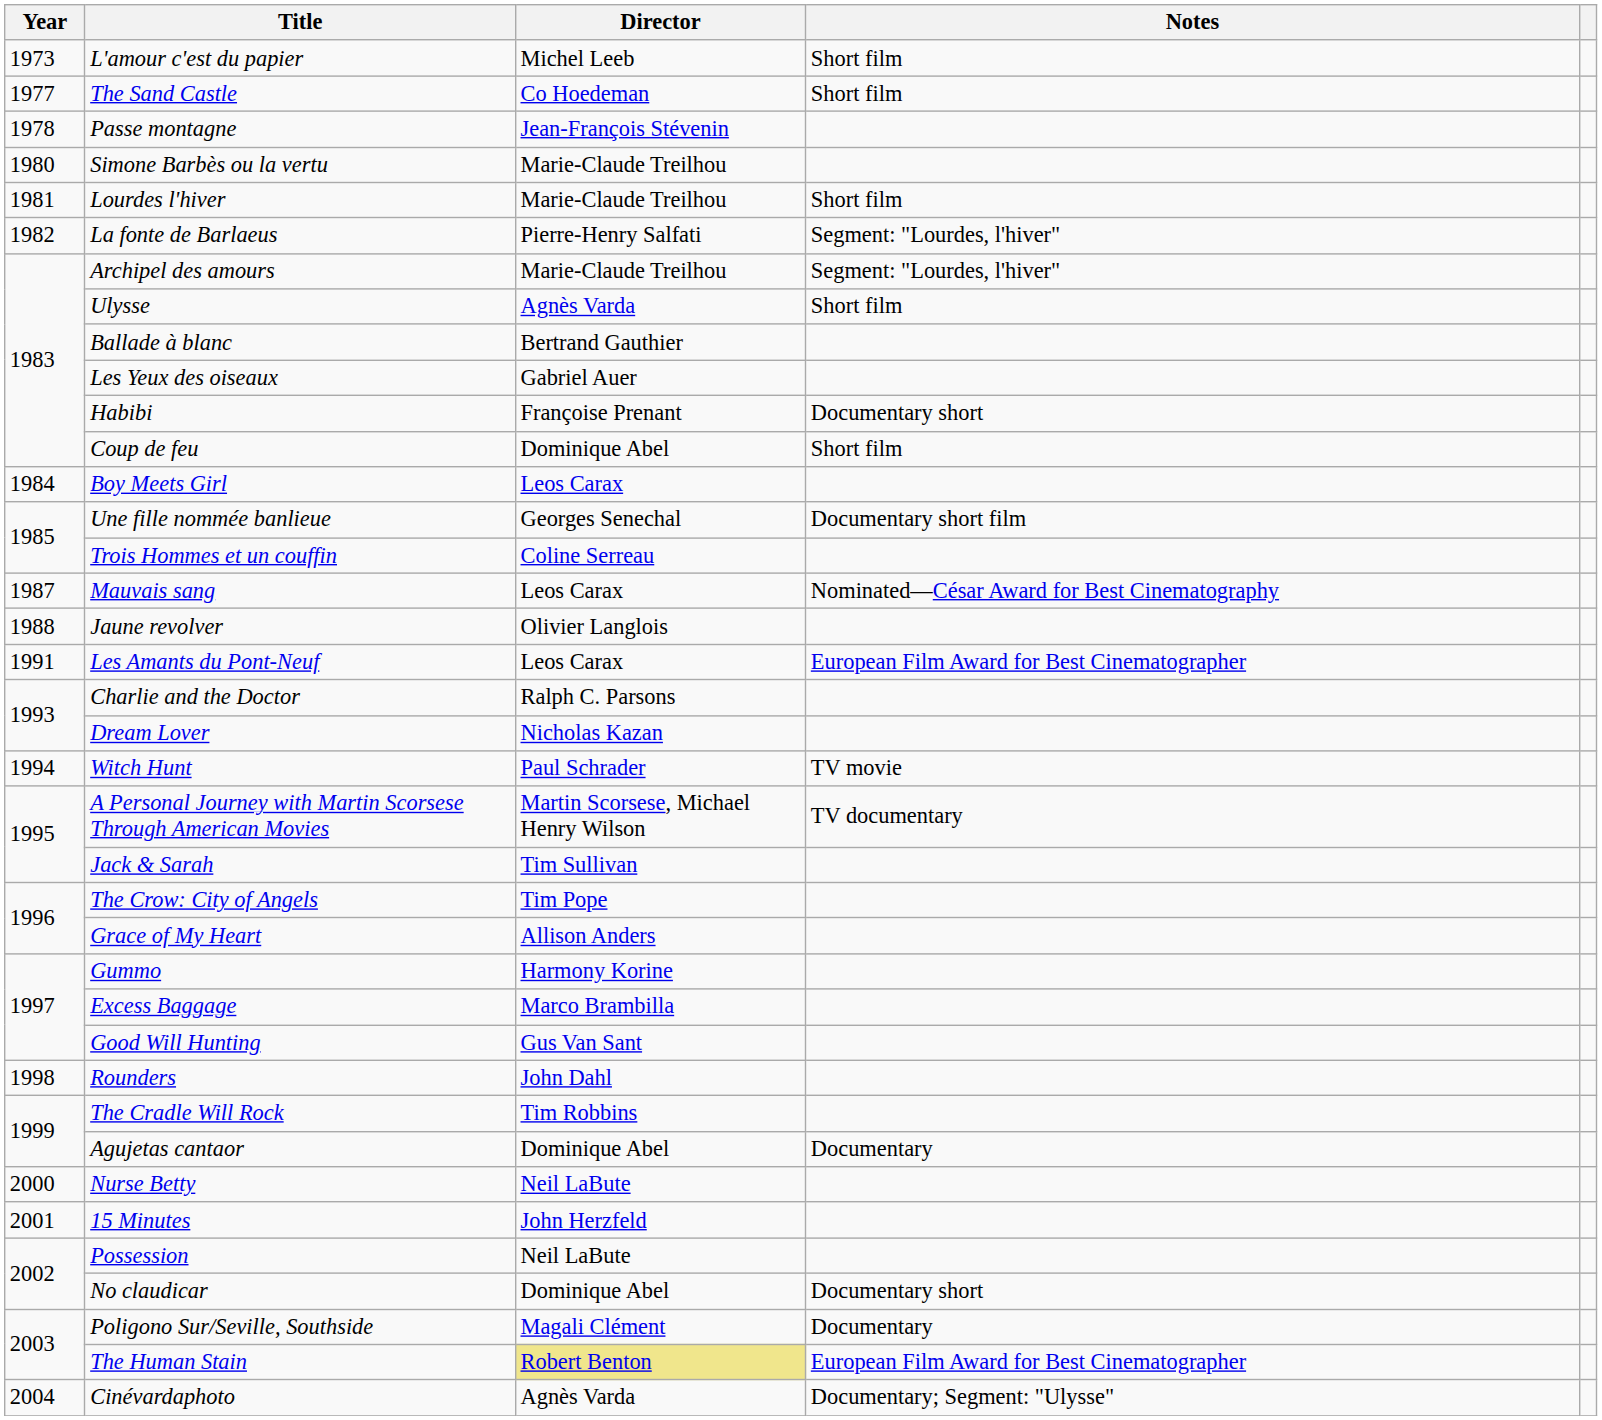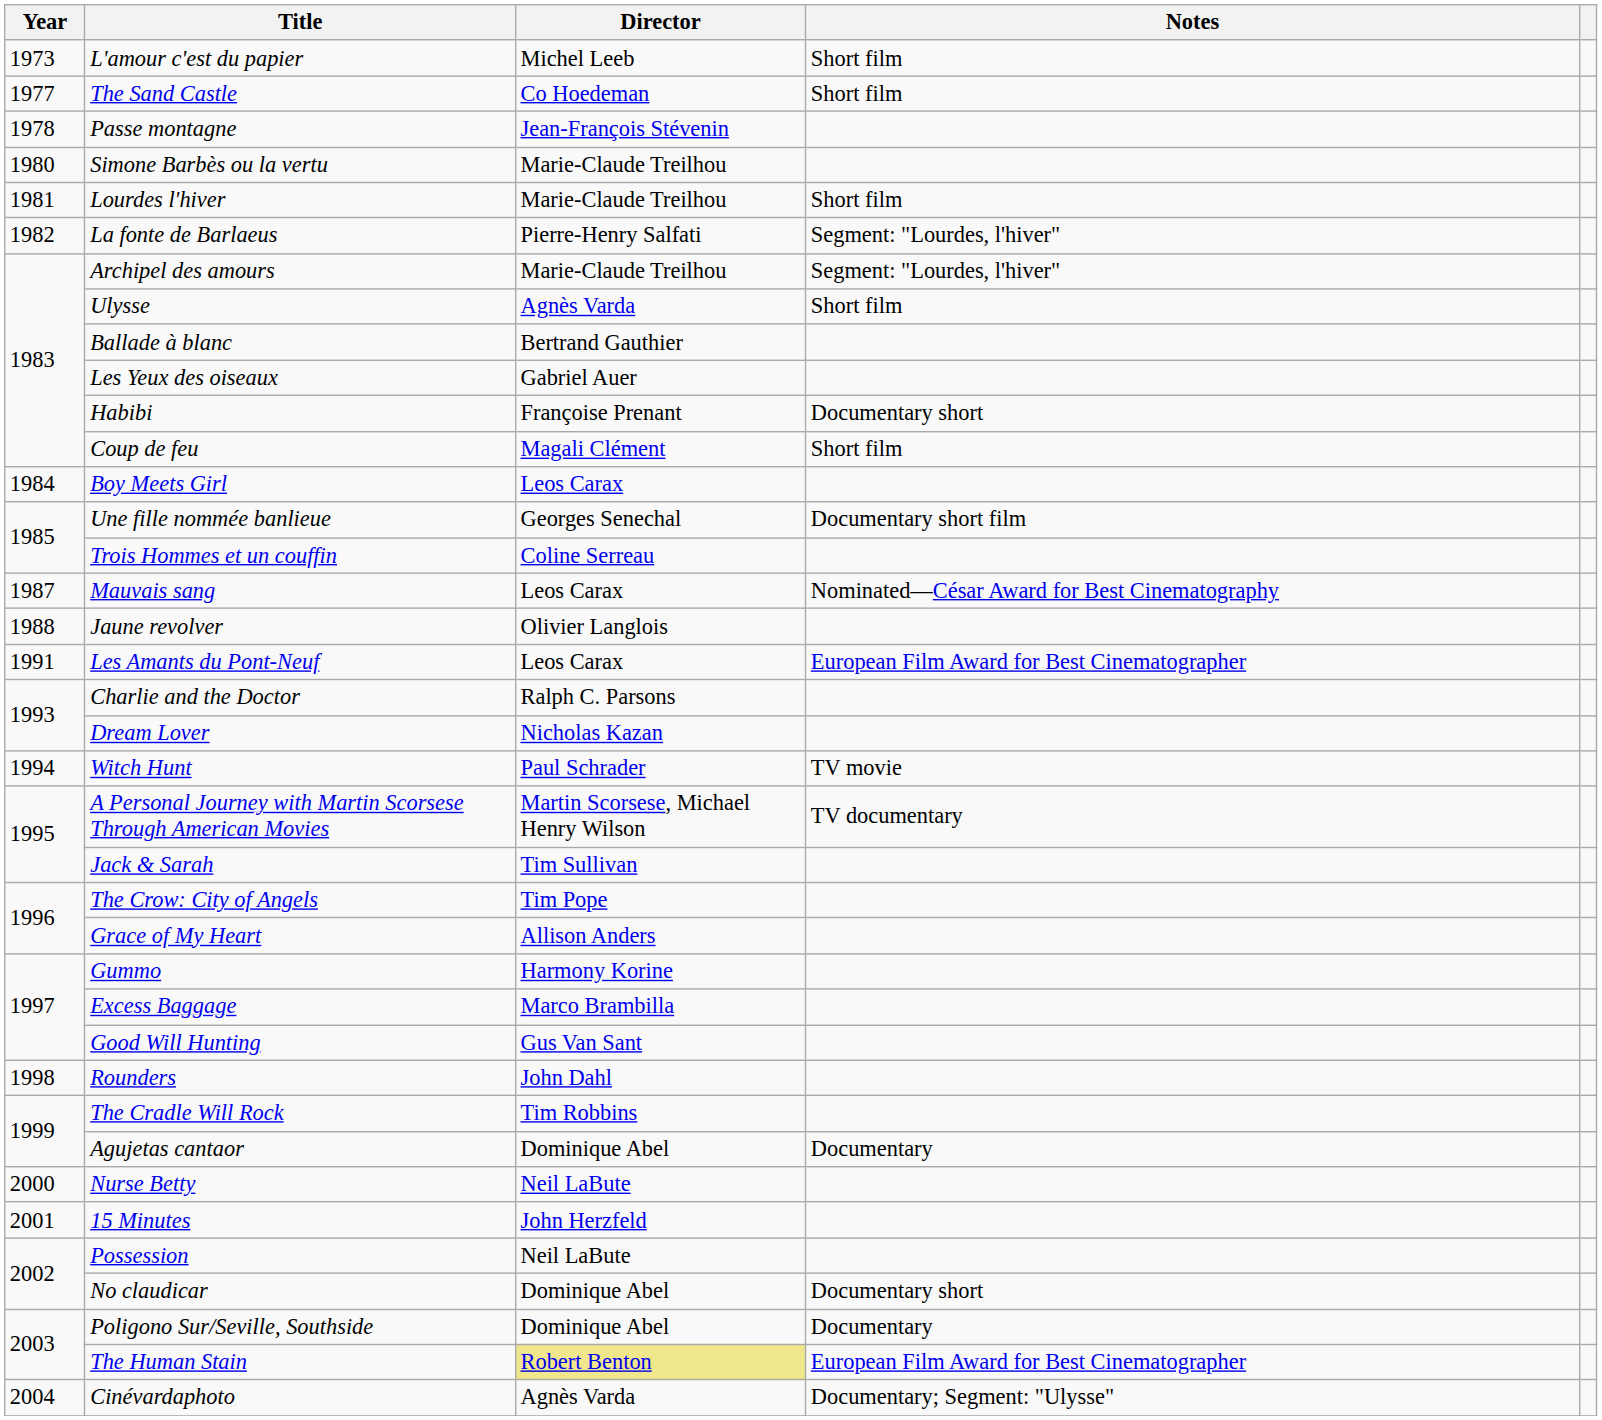Coup de feu | Director: Dominique Abel -> Magali Clément
Poligono Sur/Seville, Southside | Director: Magali Clément -> Dominique Abel
